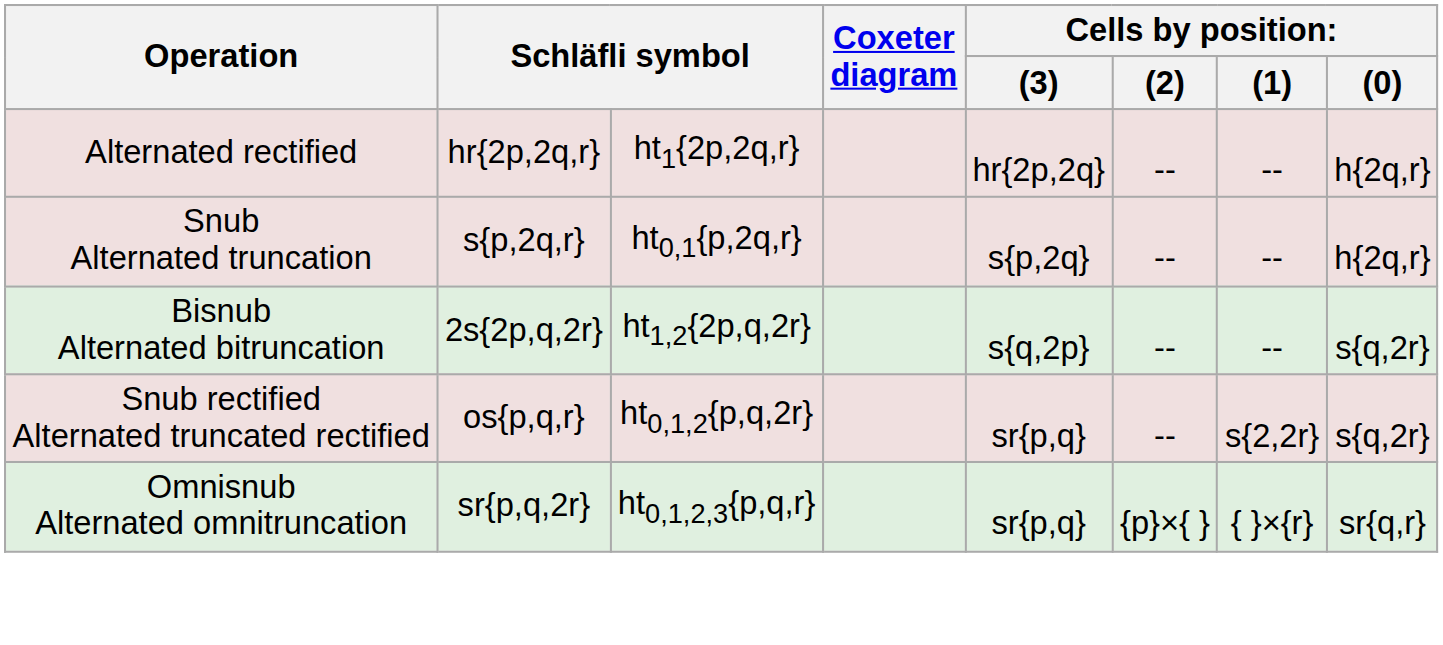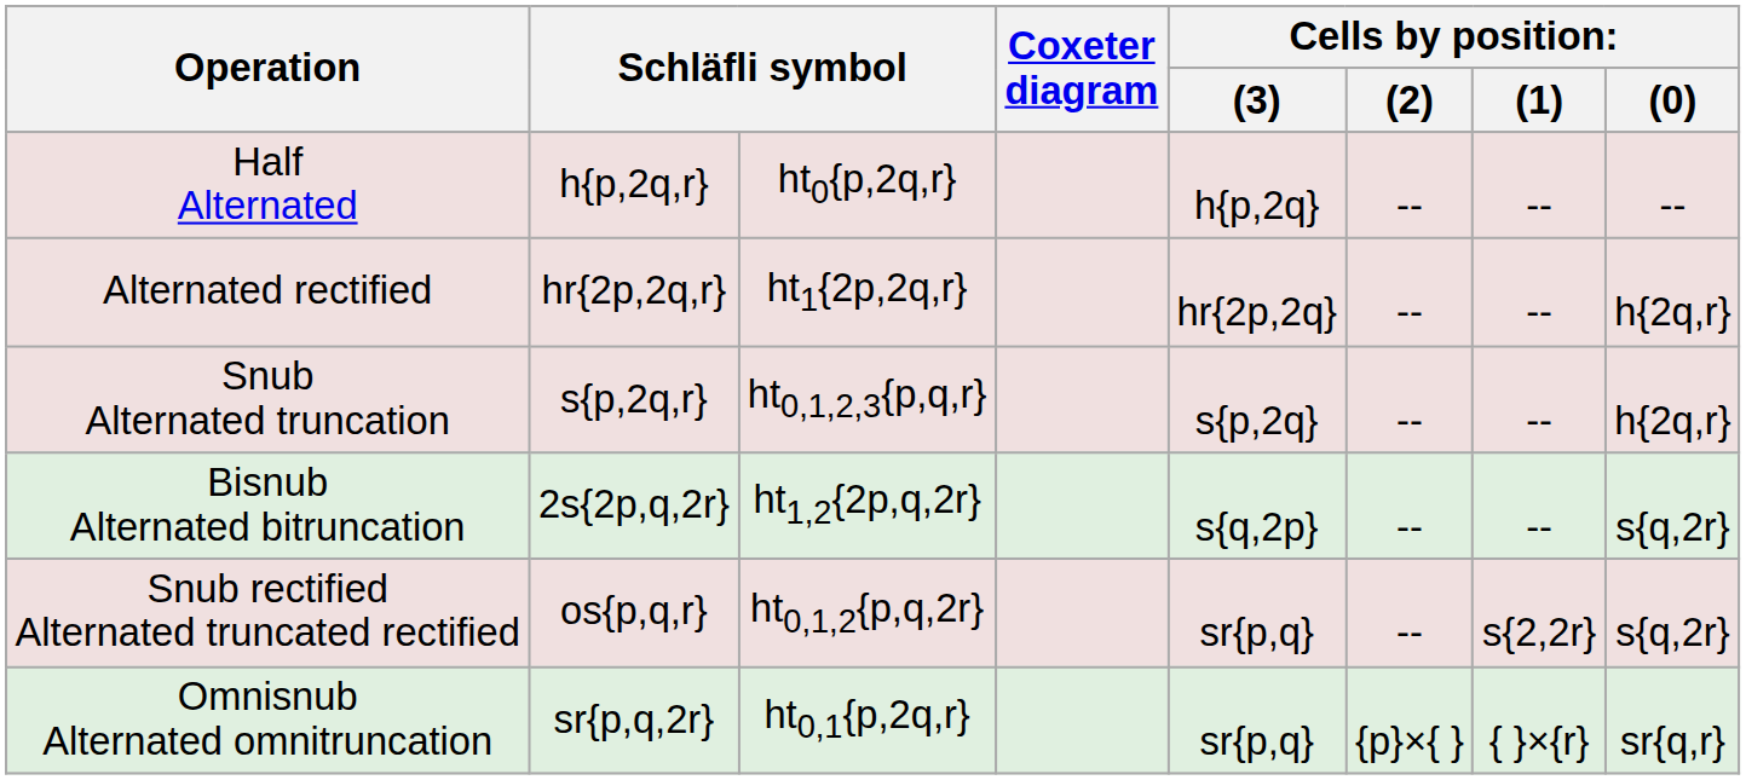+ row: Half Alternated | h{p,2q,r} | ht0{p,2q,r} | h{p,2q} | -- | -- | --
Snub Alternated truncation | column 3: ht0,1{p,2q,r} -> ht0,1,2,3{p,q,r}
Omnisnub Alternated omnitruncation | column 3: ht0,1,2,3{p,q,r} -> ht0,1{p,2q,r}
